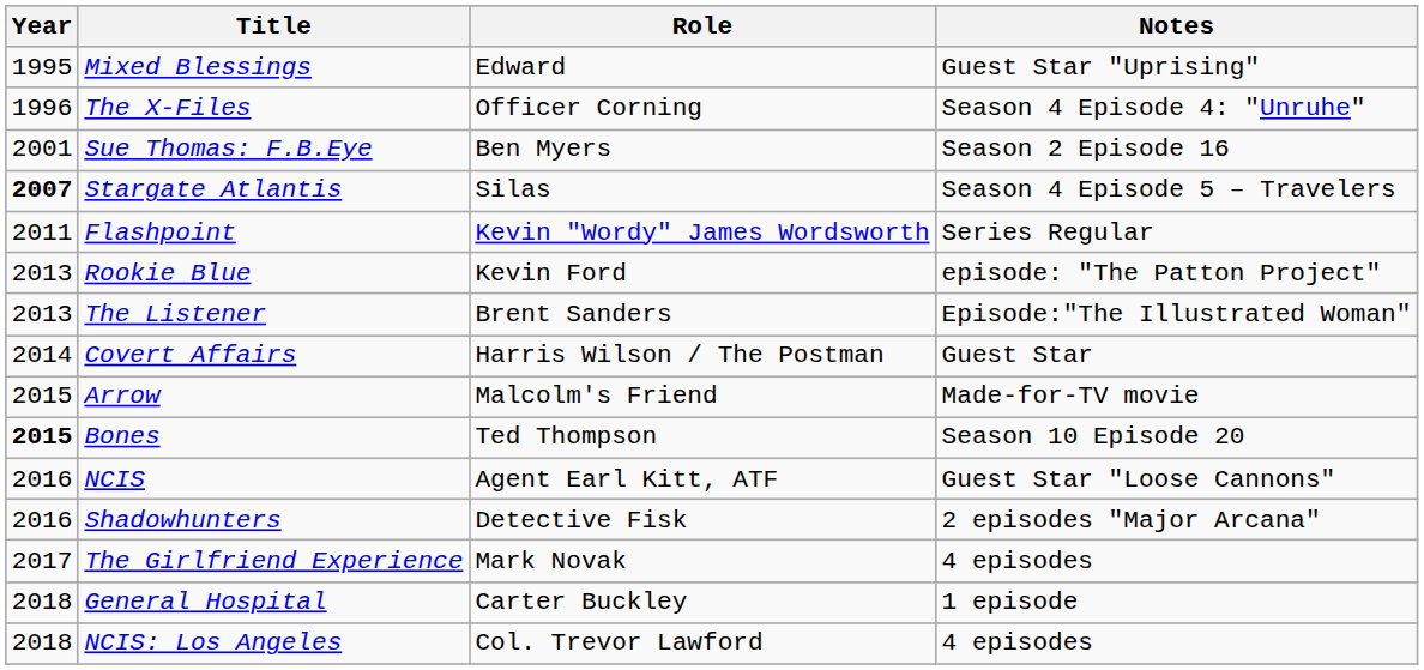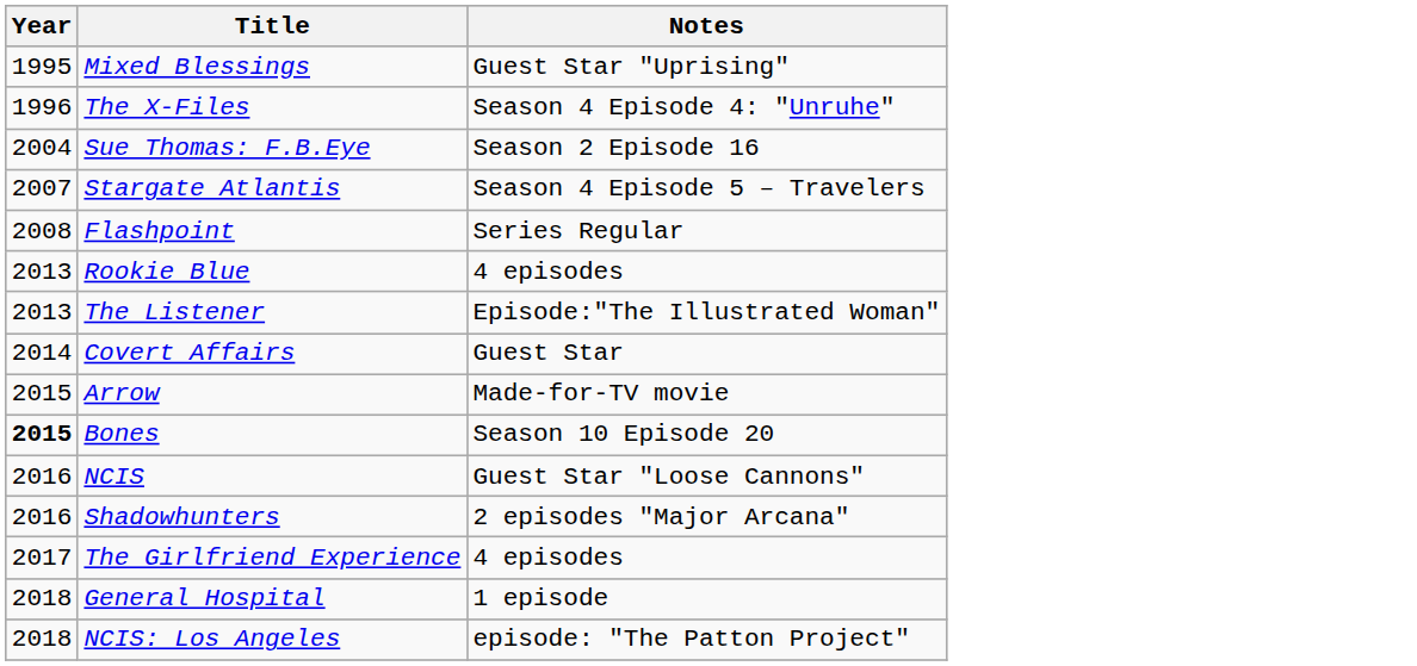- column: Role | Edward | Officer Corning | Ben Myers | Silas | Kevin "Wordy" James Wordsworth | Kevin Ford | Brent Sanders | Harris Wilson / The Postman | Malcolm's Friend | Ted Thompson | Agent Earl Kitt, ATF | Detective Fisk | Mark Novak | Carter Buckley | Col. Trevor Lawford
Sue Thomas: F.B.Eye | Year: 2001 -> 2004
Stargate Atlantis | Year: bold -> normal
Flashpoint | Year: 2011 -> 2008
Rookie Blue | Notes: episode: "The Patton Project" -> 4 episodes
NCIS: Los Angeles | Notes: 4 episodes -> episode: "The Patton Project"
